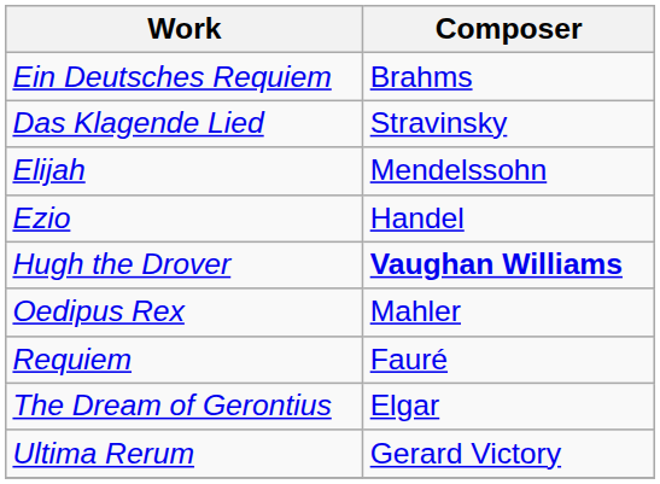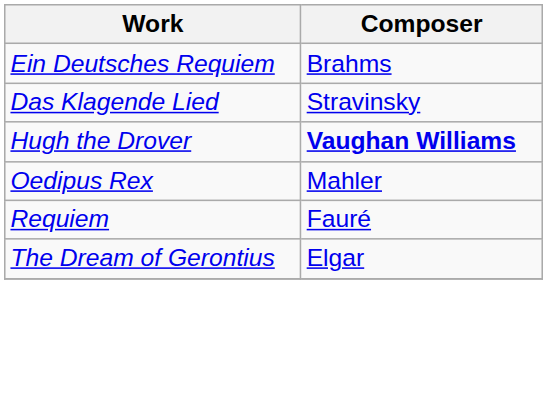- row: Elijah | Mendelssohn
- row: Ezio | Handel
- row: Ultima Rerum | Gerard Victory
